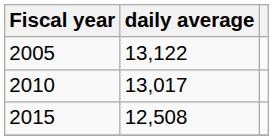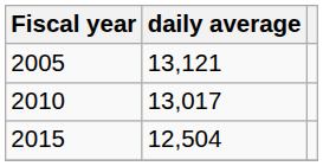2005 | daily average: 13,122 -> 13,121
2015 | daily average: 12,508 -> 12,504
